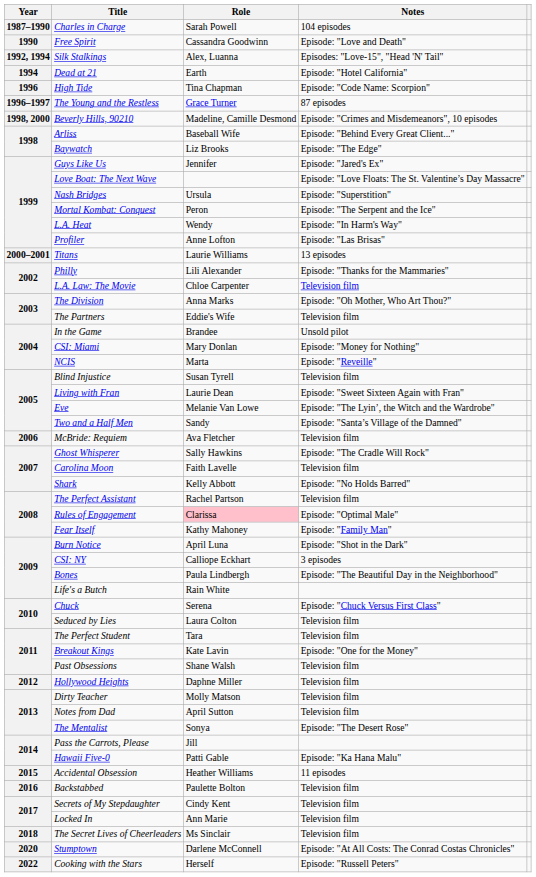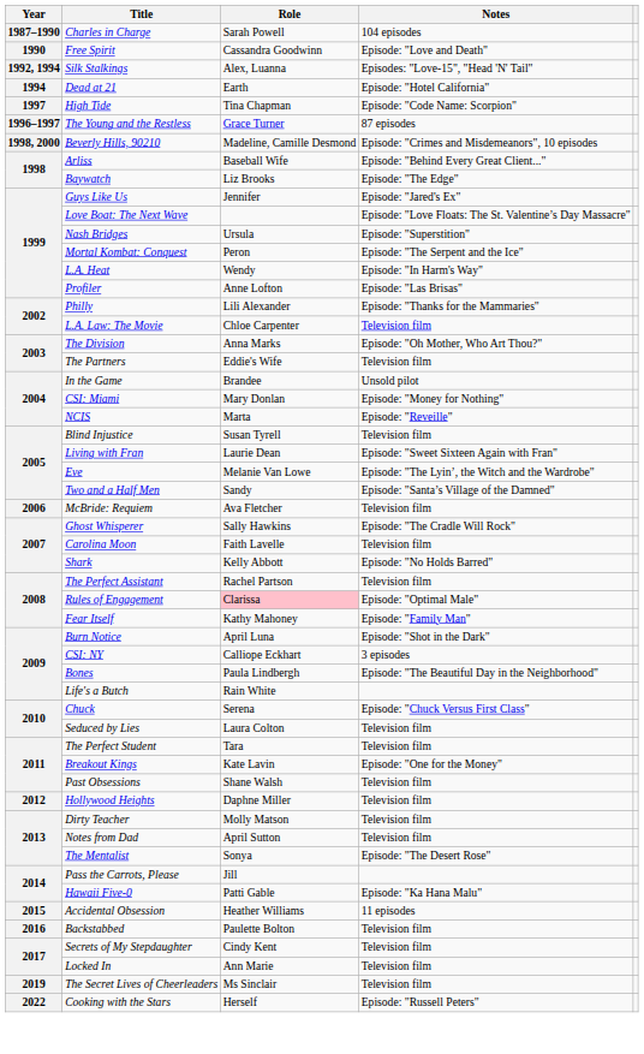High Tide | Year: 1996 -> 1997
- row: 2000–2001 | Titans | Laurie Williams | 13 episodes
The Secret Lives of Cheerleaders | Year: 2018 -> 2019
- row: 2020 | Stumptown | Darlene McConnell | Episode: "At All Costs: The Conrad Costas Chronicles"
